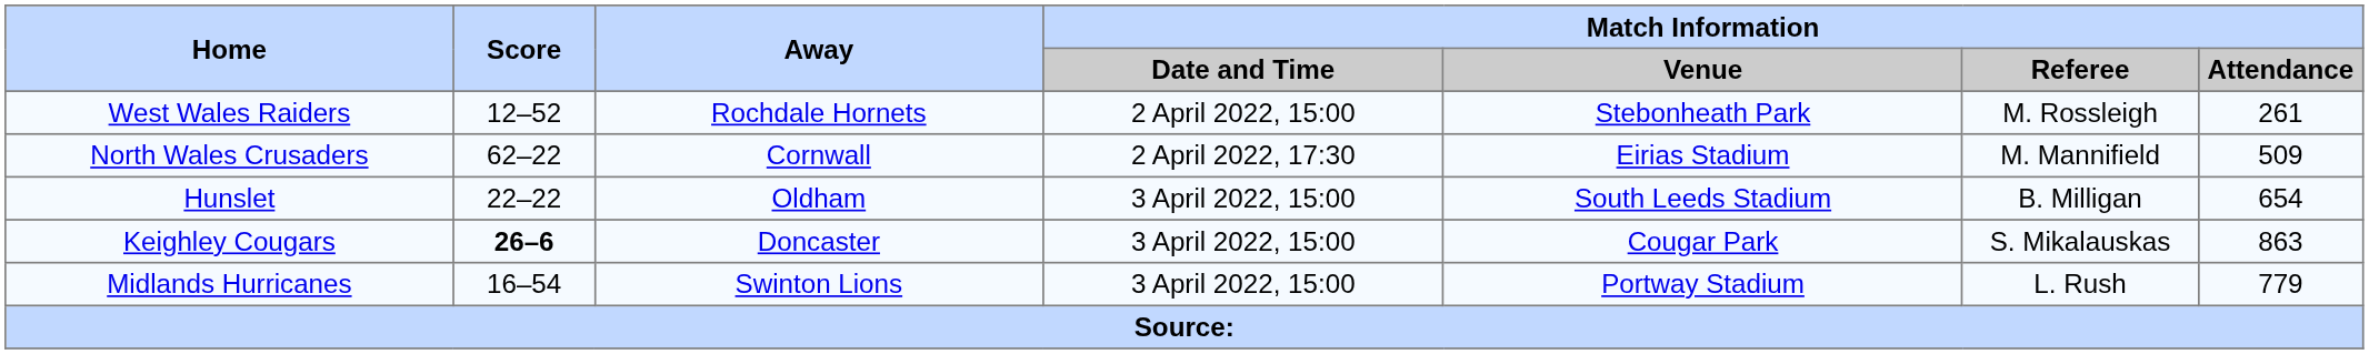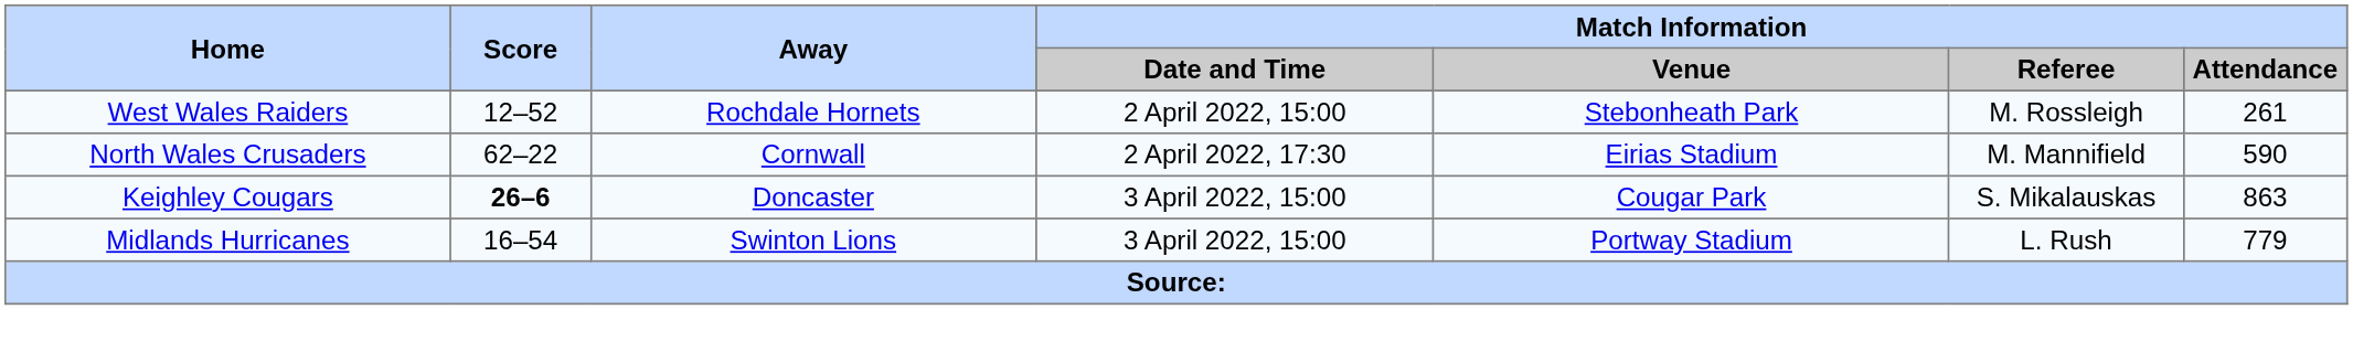North Wales Crusaders | Match Information / Attendance: 509 -> 590
- row: Hunslet | 22–22 | Oldham | 3 April 2022, 15:00 | South Leeds Stadium | B. Milligan | 654
